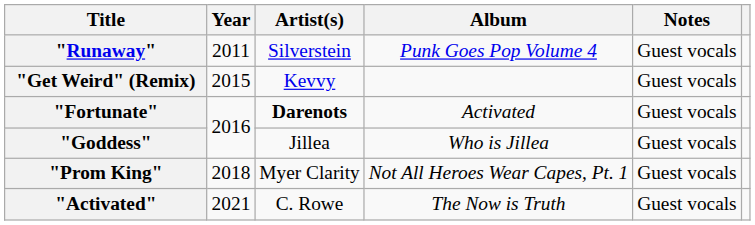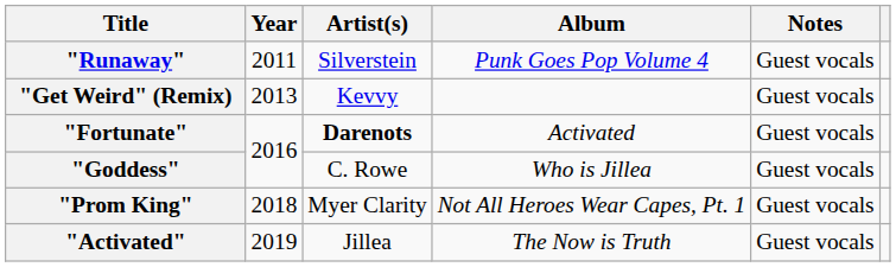"Get Weird" (Remix) | Year: 2015 -> 2013
"Goddess" | Artist(s): Jillea -> C. Rowe
"Activated" | Year: 2021 -> 2019
"Activated" | Artist(s): C. Rowe -> Jillea
